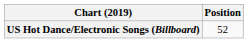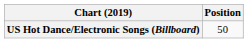US Hot Dance/Electronic Songs (Billboard) | Position: 52 -> 50
